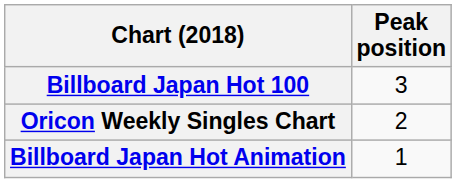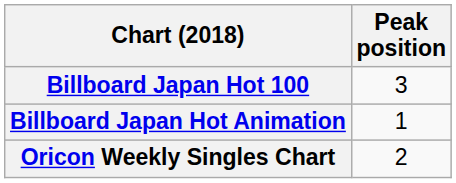rows swapped: Billboard Japan Hot Animation <-> Oricon Weekly Singles Chart
